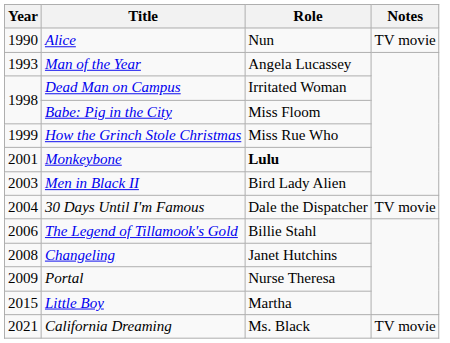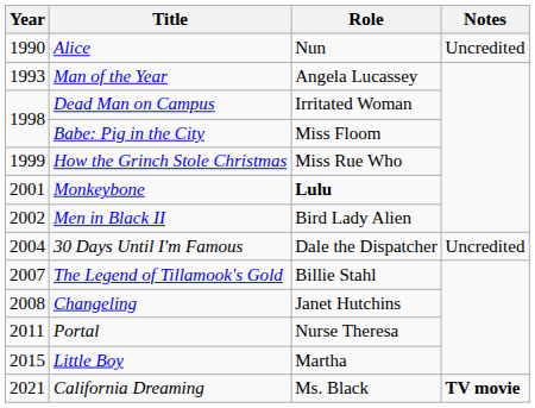Alice | Notes: TV movie -> Uncredited
Men in Black II | Year: 2003 -> 2002
30 Days Until I'm Famous | Notes: TV movie -> Uncredited
The Legend of Tillamook's Gold | Year: 2006 -> 2007
Portal | Year: 2009 -> 2011
California Dreaming | Notes: normal -> bold
